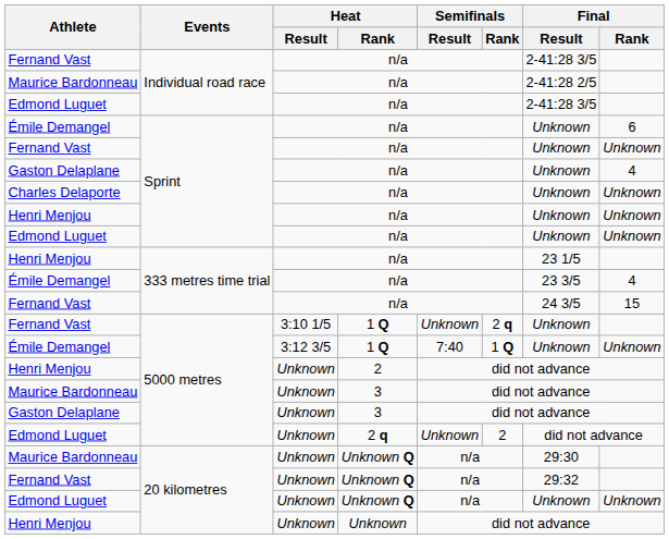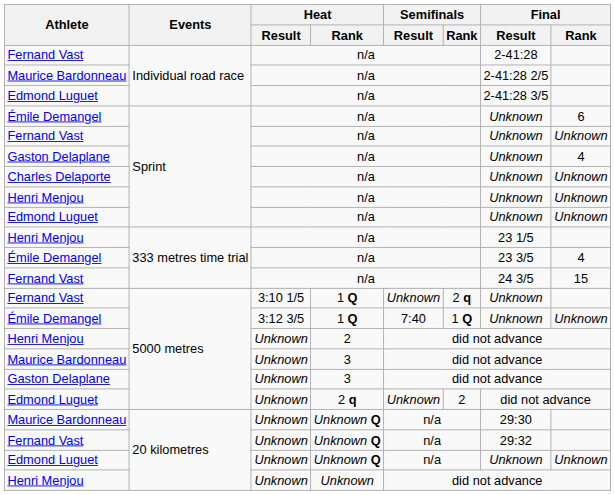Fernand Vast / Individual road race | Final / Result: 2-41:28 3/5 -> 2-41:28
